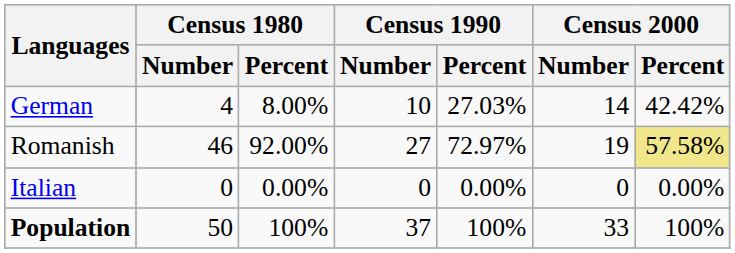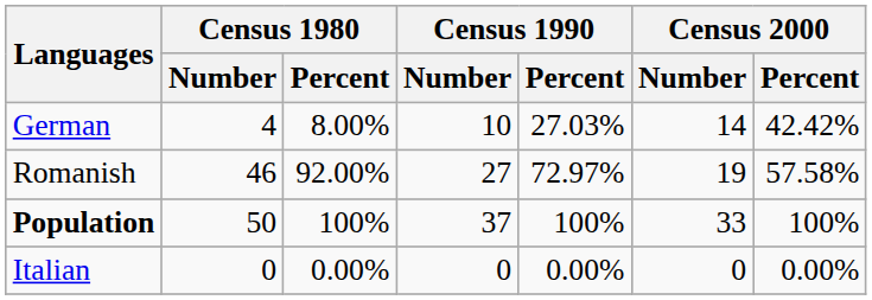Romanish | Census 2000 / Percent: khaki background -> no background
rows swapped: Italian <-> Population
